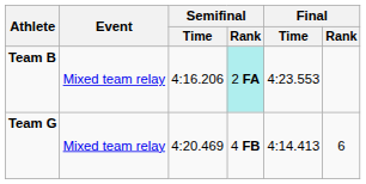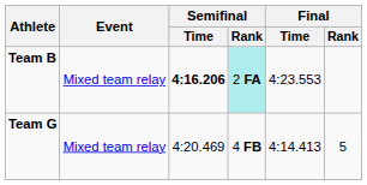Team B | Semifinal / Time: normal -> bold
Team G | Final / Rank: 6 -> 5
